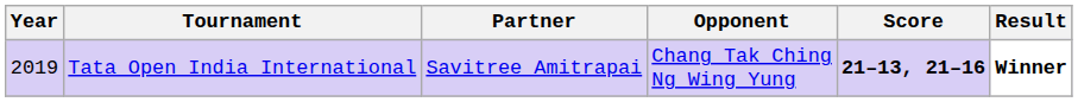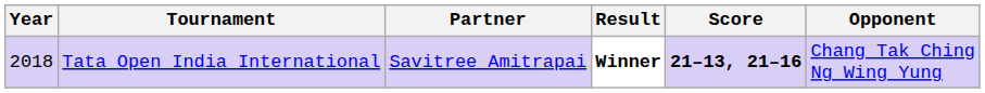columns swapped: Opponent <-> Result
Tata Open India International | Year: 2019 -> 2018
